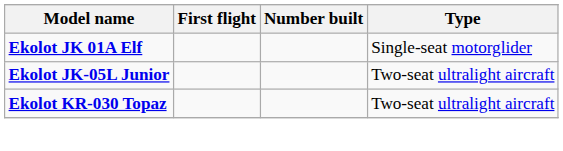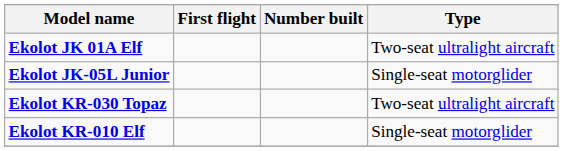Ekolot JK 01A Elf | Type: Single-seat motorglider -> Two-seat ultralight aircraft
Ekolot JK-05L Junior | Type: Two-seat ultralight aircraft -> Single-seat motorglider
+ row: Ekolot KR-010 Elf | Single-seat motorglider
